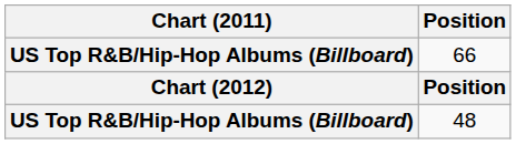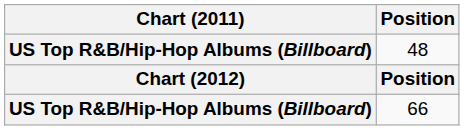rows swapped: 48 <-> 66
